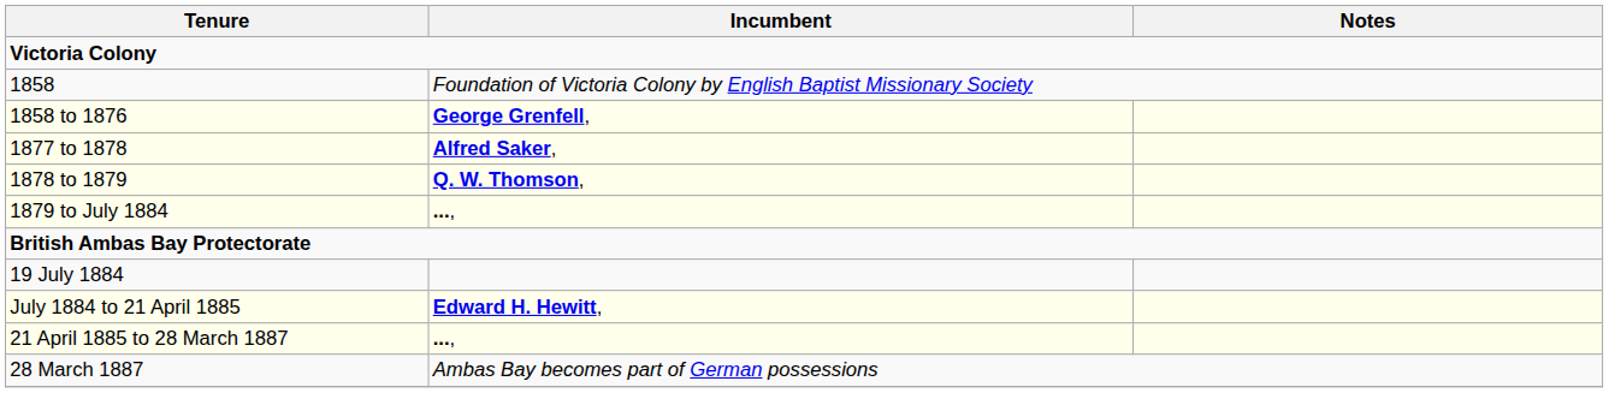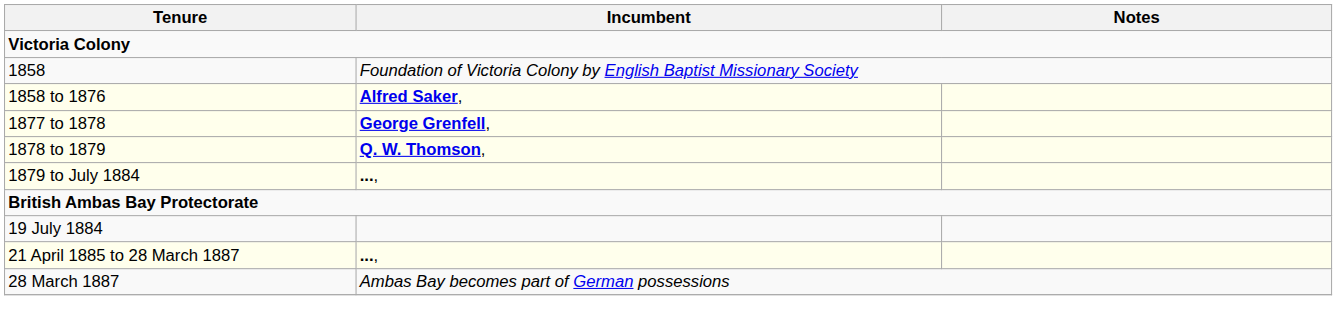1858 to 1876 | Incumbent: George Grenfell, -> Alfred Saker,
1877 to 1878 | Incumbent: Alfred Saker, -> George Grenfell,
- row: July 1884 to 21 April 1885 | Edward H. Hewitt,
